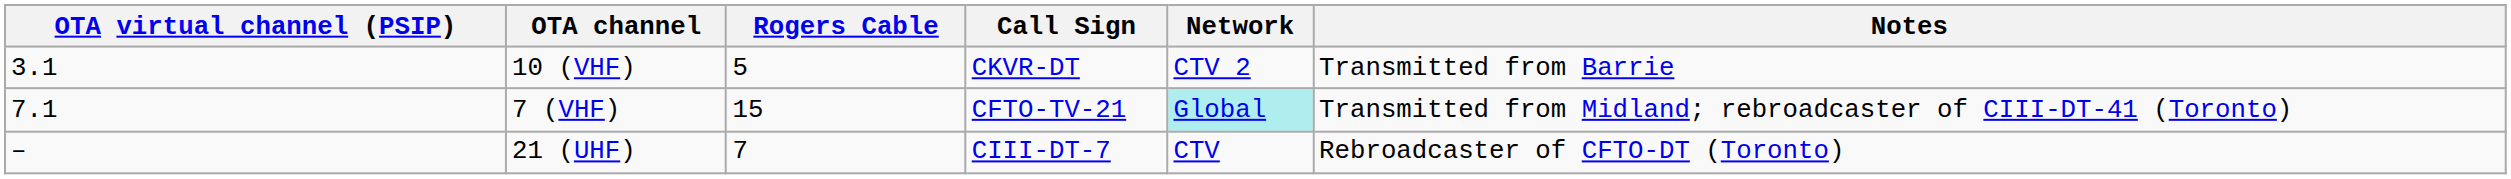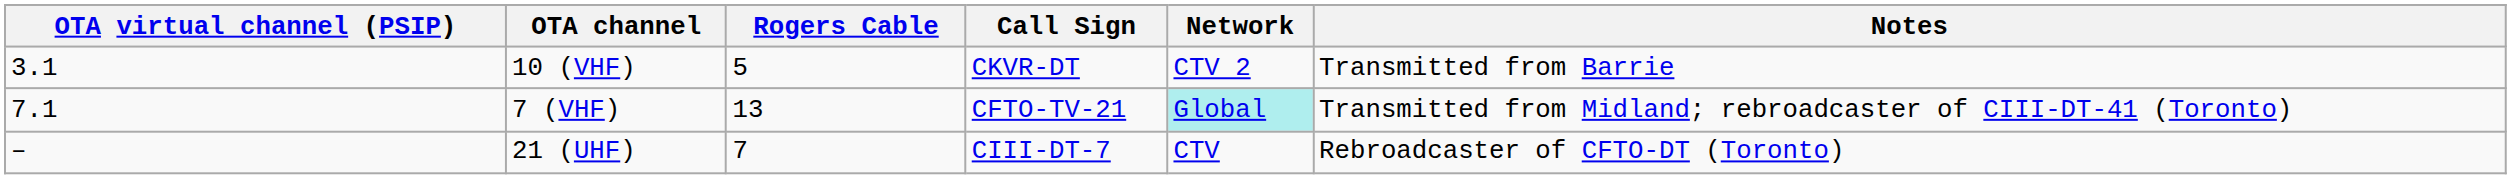7 (VHF) | Rogers Cable: 15 -> 13
